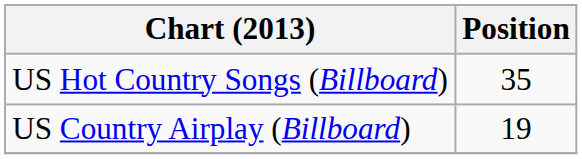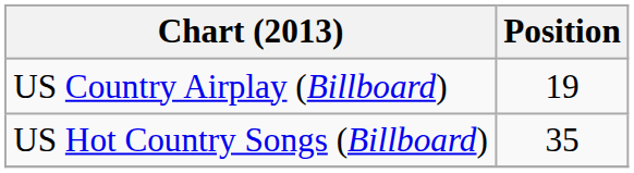rows swapped: US Country Airplay (Billboard) <-> US Hot Country Songs (Billboard)
